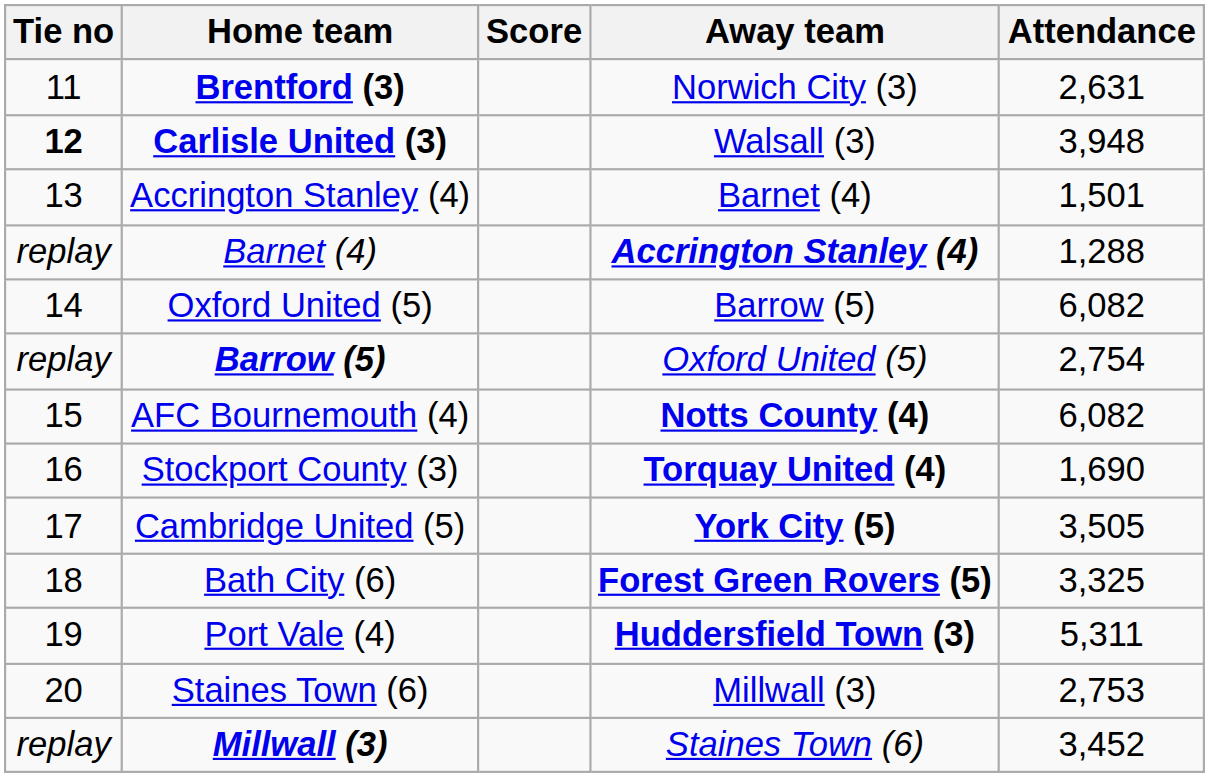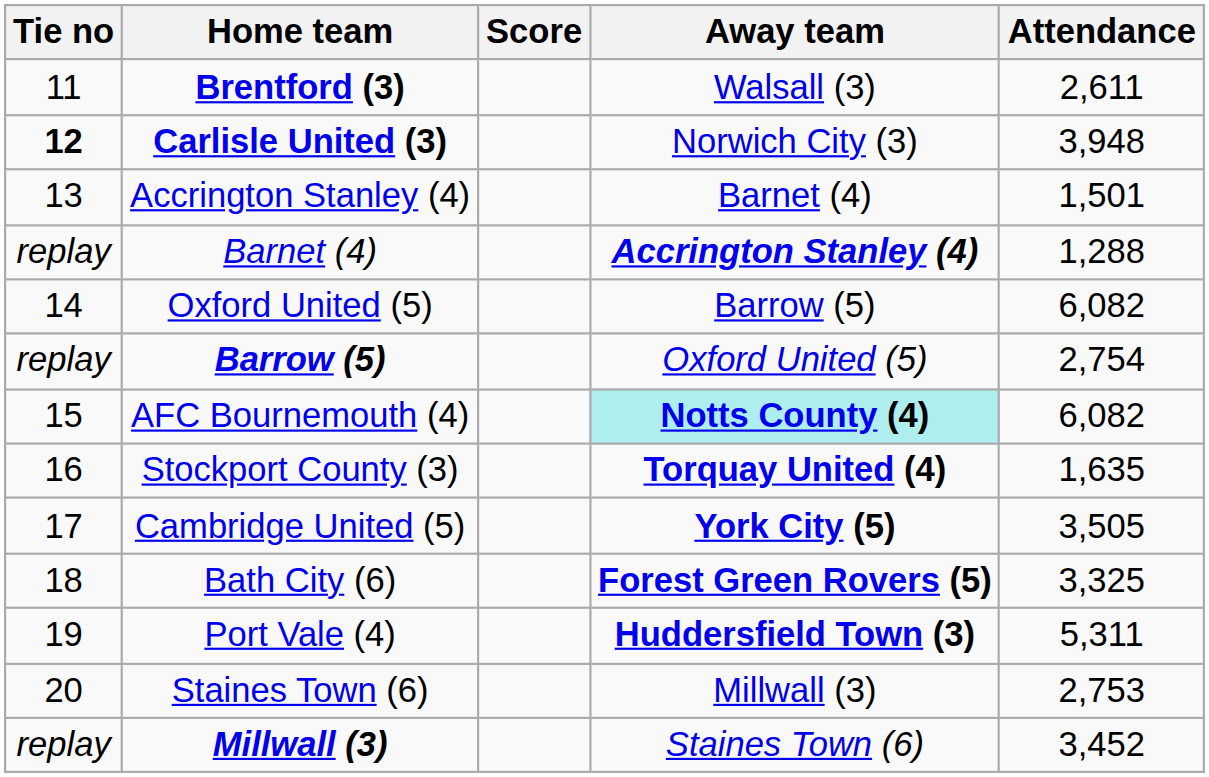Brentford (3) | Away team: Norwich City (3) -> Walsall (3)
Brentford (3) | Attendance: 2,631 -> 2,611
Carlisle United (3) | Away team: Walsall (3) -> Norwich City (3)
AFC Bournemouth (4) | Away team: no background -> paleturquoise background
Stockport County (3) | Attendance: 1,690 -> 1,635
